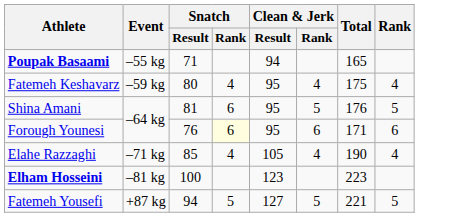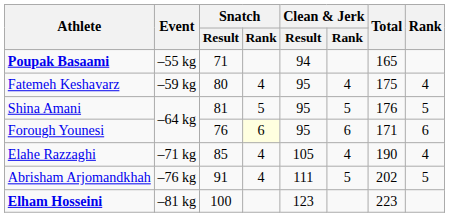Shina Amani | Snatch / Rank: 6 -> 5
+ row: Abrisham Arjomandkhah | –76 kg | 91 | 4 | 111 | 5 | 202 | 5
- row: Fatemeh Yousefi | +87 kg | 94 | 5 | 127 | 5 | 221 | 5
